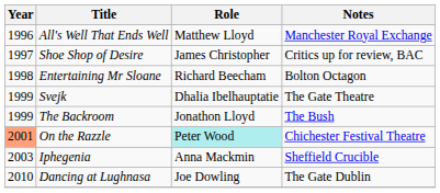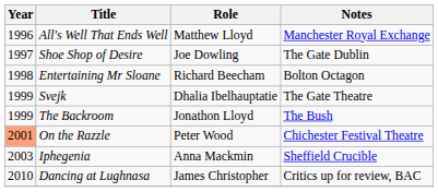Shoe Shop of Desire | Role: James Christopher -> Joe Dowling
Shoe Shop of Desire | Notes: Critics up for review, BAC -> The Gate Dublin
On the Razzle | Role: paleturquoise background -> no background
Dancing at Lughnasa | Role: Joe Dowling -> James Christopher
Dancing at Lughnasa | Notes: The Gate Dublin -> Critics up for review, BAC
